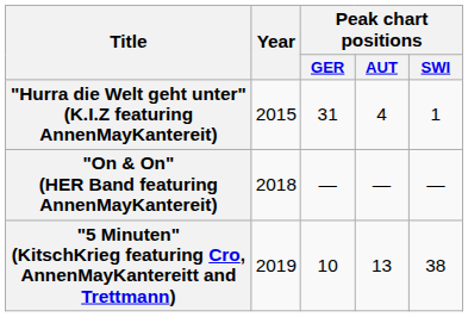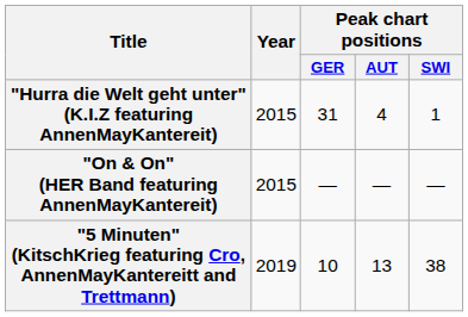"On & On" (HER Band featuring AnnenMayKantereit) | Year: 2018 -> 2015
